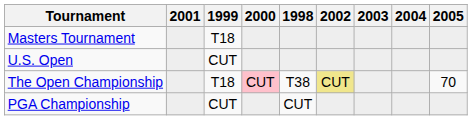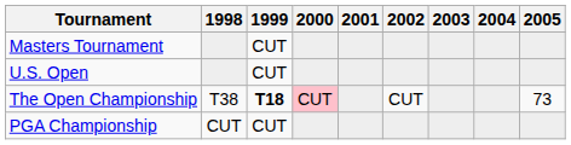columns swapped: 1998 <-> 2001
Masters Tournament | 1999: T18 -> CUT
The Open Championship | 1999: normal -> bold
The Open Championship | 2002: khaki background -> no background
The Open Championship | 2005: 70 -> 73
